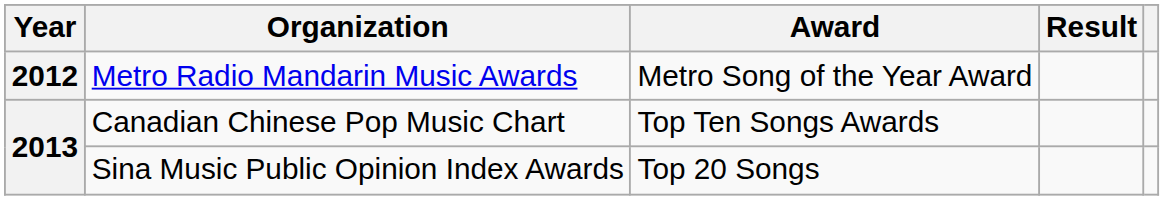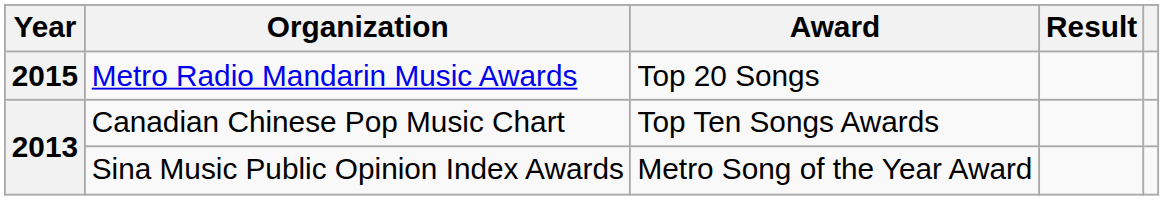Metro Radio Mandarin Music Awards | Year: 2012 -> 2015
Metro Radio Mandarin Music Awards | Award: Metro Song of the Year Award -> Top 20 Songs
Sina Music Public Opinion Index Awards | Award: Top 20 Songs -> Metro Song of the Year Award
